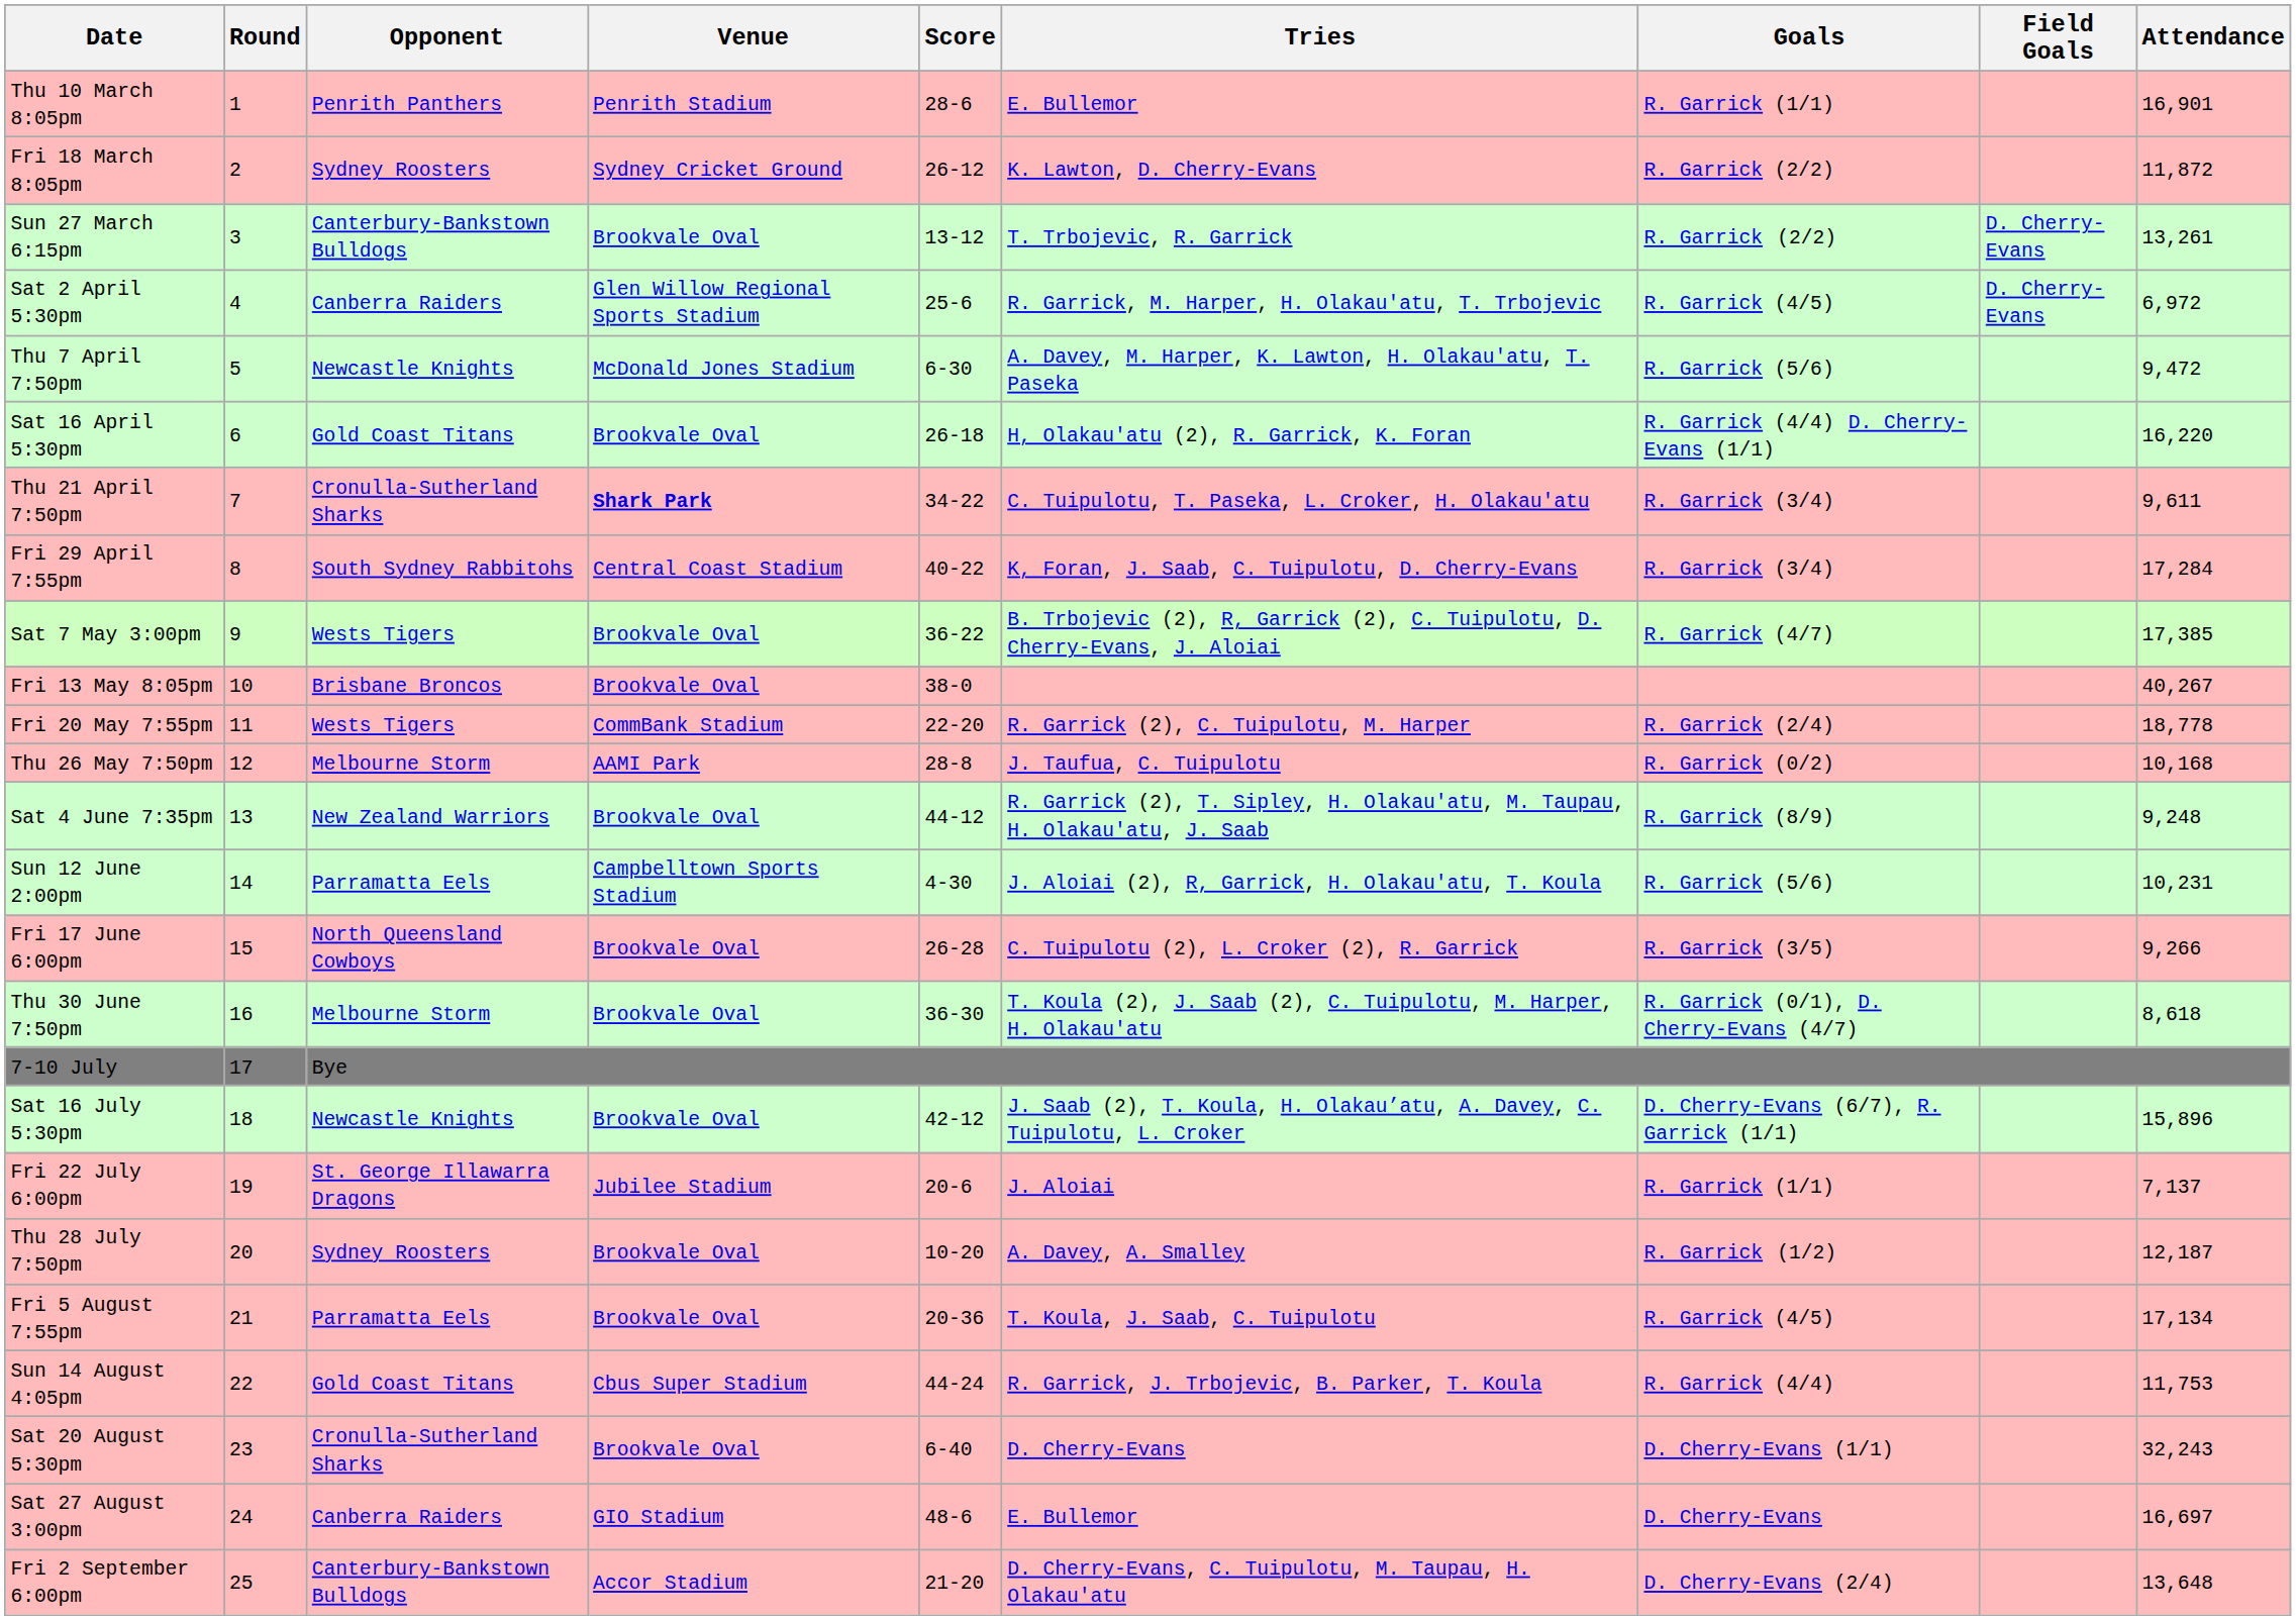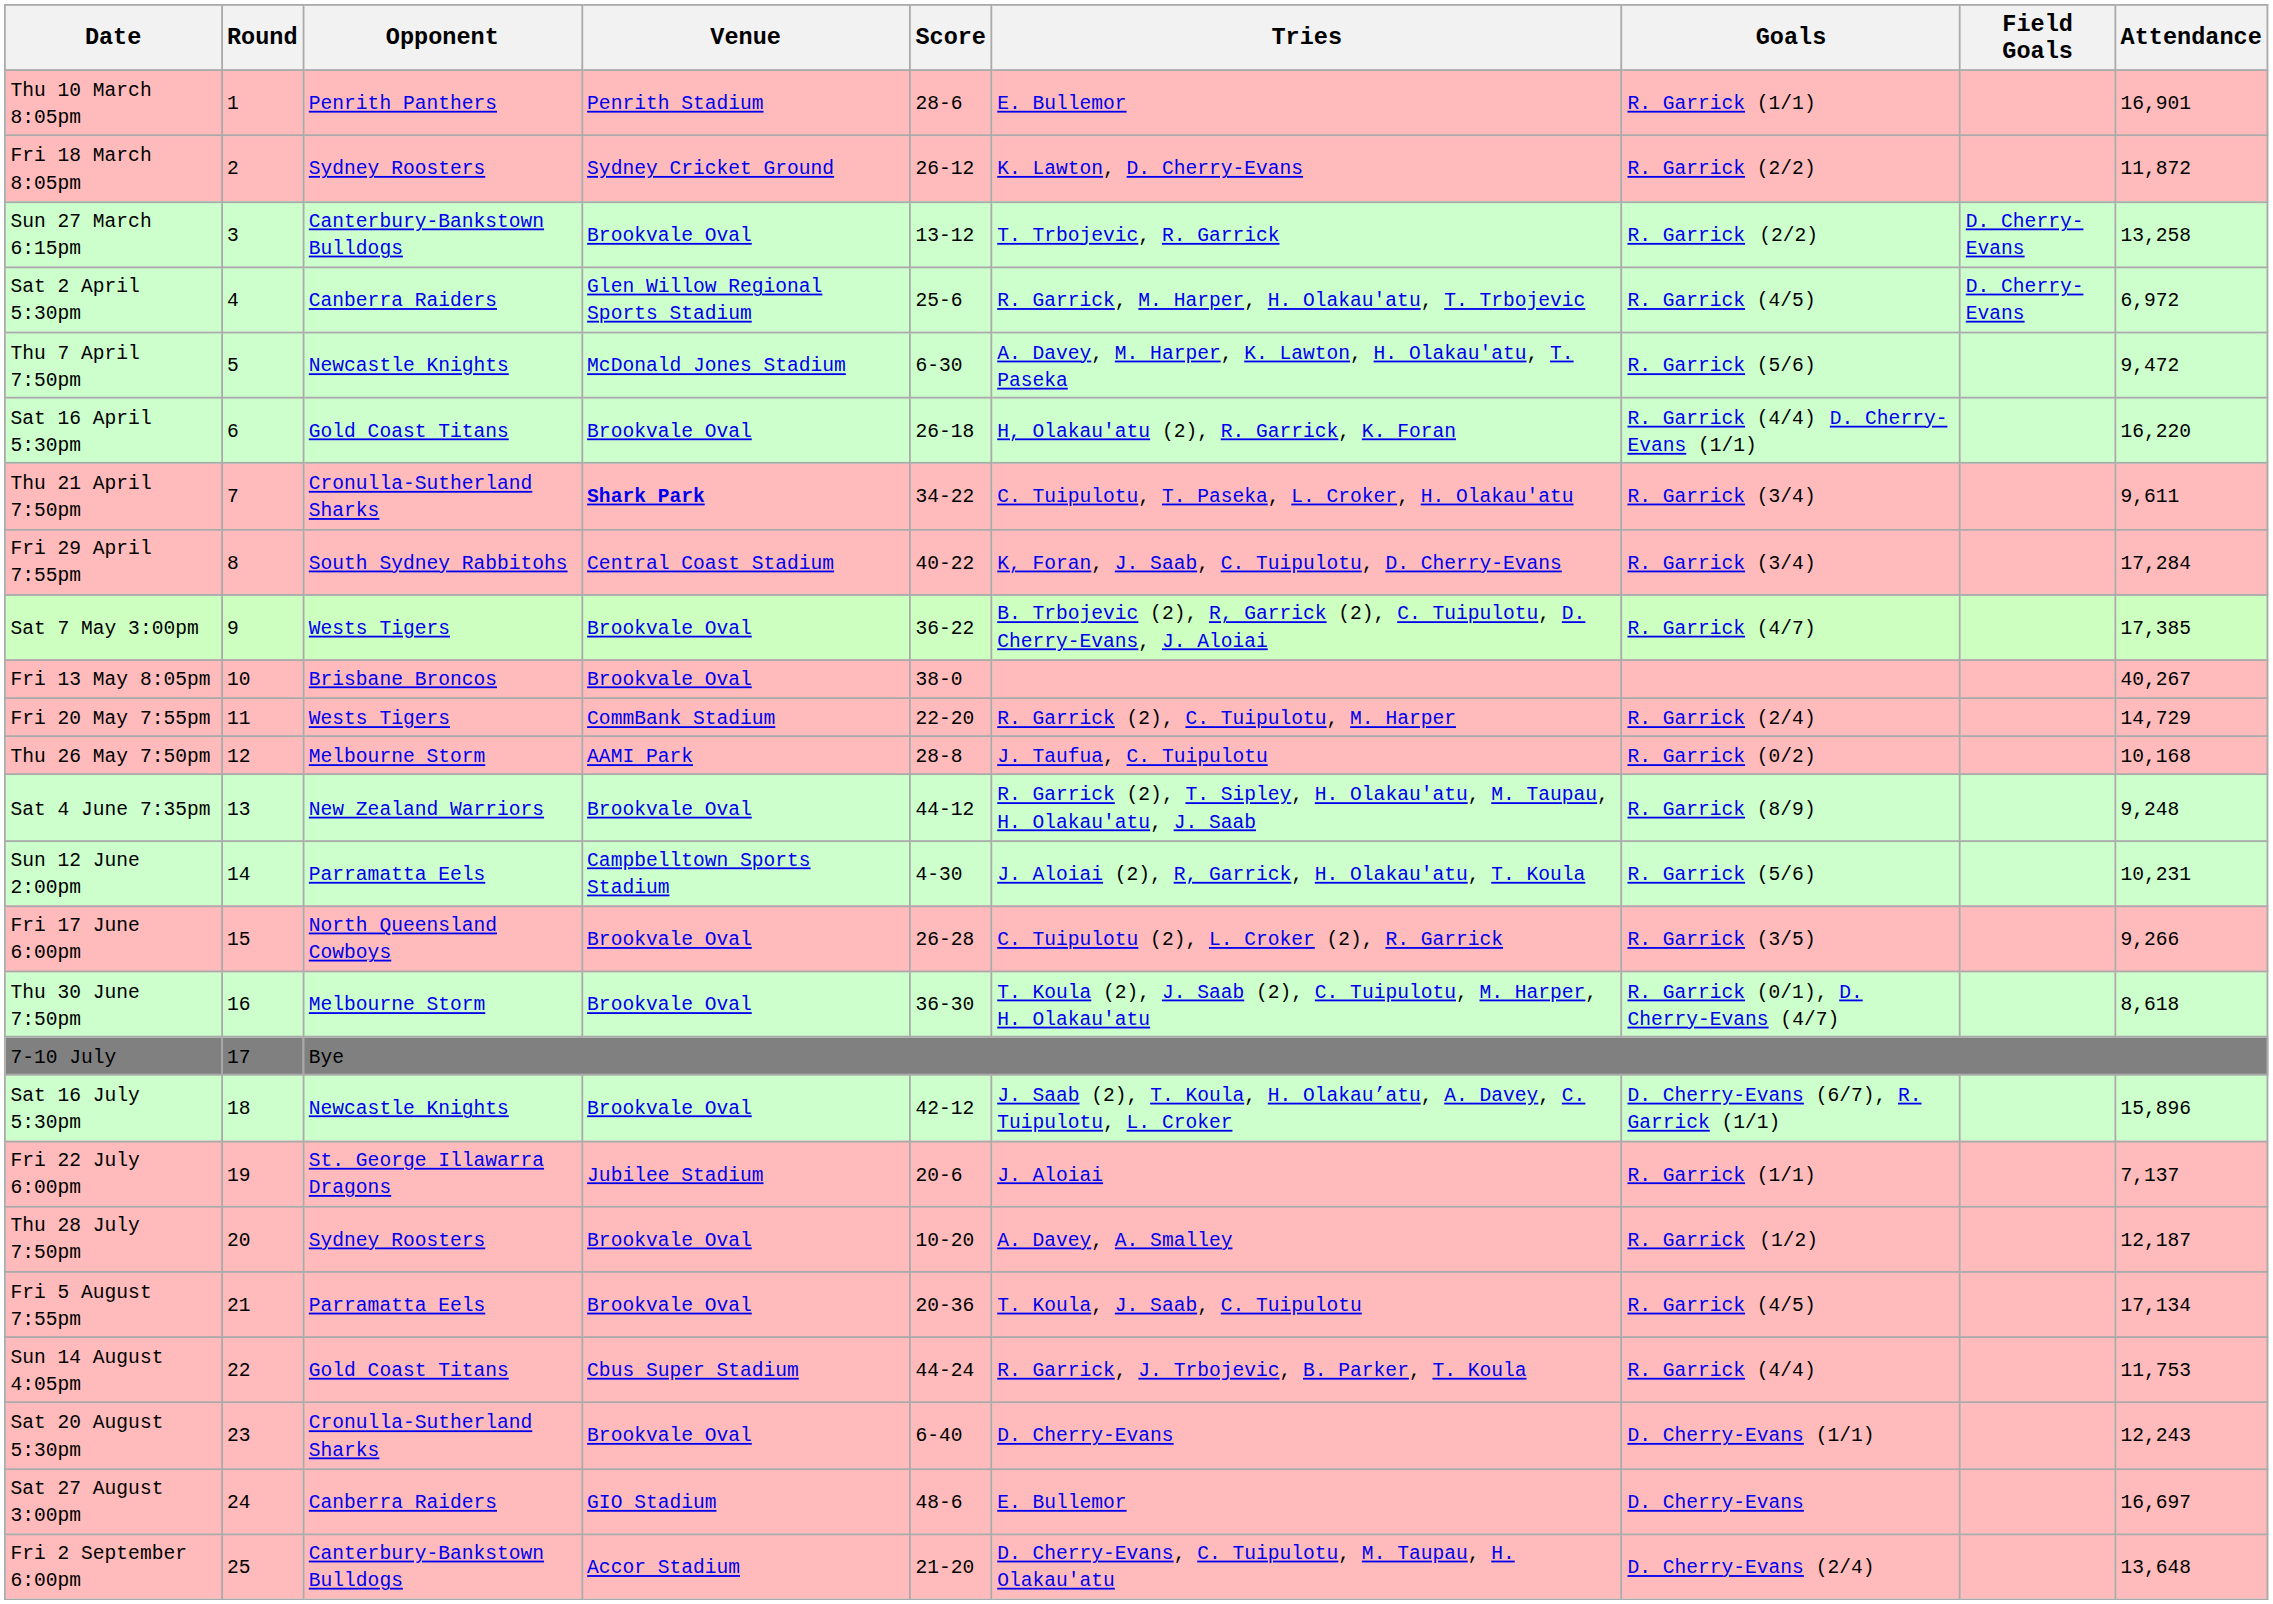Sun 27 March 6:15pm | Attendance: 13,261 -> 13,258
Fri 20 May 7:55pm | Attendance: 18,778 -> 14,729
Sat 20 August 5:30pm | Attendance: 32,243 -> 12,243
